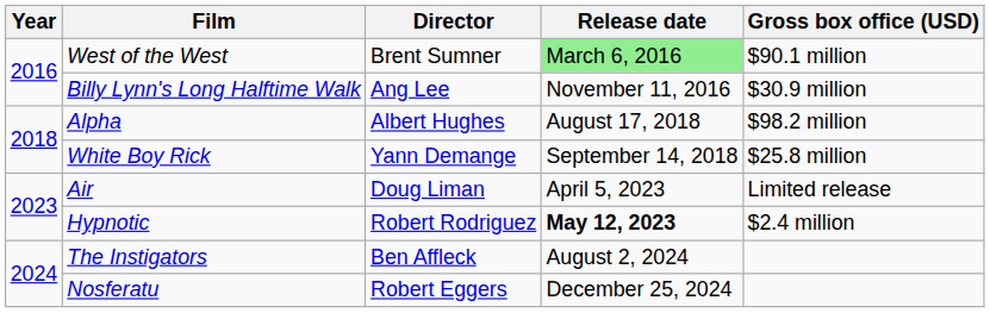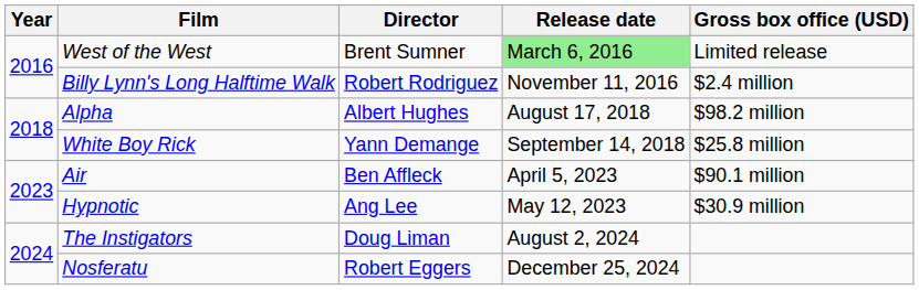West of the West | Gross box office (USD): $90.1 million -> Limited release
Billy Lynn's Long Halftime Walk | Director: Ang Lee -> Robert Rodriguez
Billy Lynn's Long Halftime Walk | Gross box office (USD): $30.9 million -> $2.4 million
Air | Director: Doug Liman -> Ben Affleck
Air | Gross box office (USD): Limited release -> $90.1 million
Hypnotic | Director: Robert Rodriguez -> Ang Lee
Hypnotic | Release date: bold -> normal
Hypnotic | Gross box office (USD): $2.4 million -> $30.9 million
The Instigators | Director: Ben Affleck -> Doug Liman
